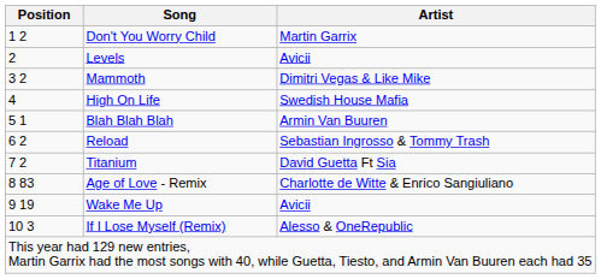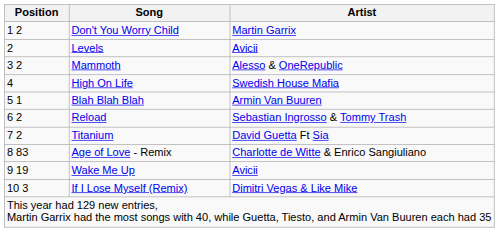Mammoth | Artist: Dimitri Vegas & Like Mike -> Alesso & OneRepublic
If I Lose Myself (Remix) | Artist: Alesso & OneRepublic -> Dimitri Vegas & Like Mike
